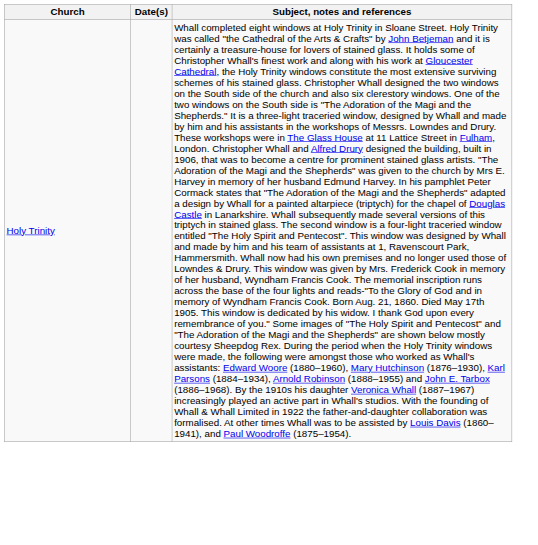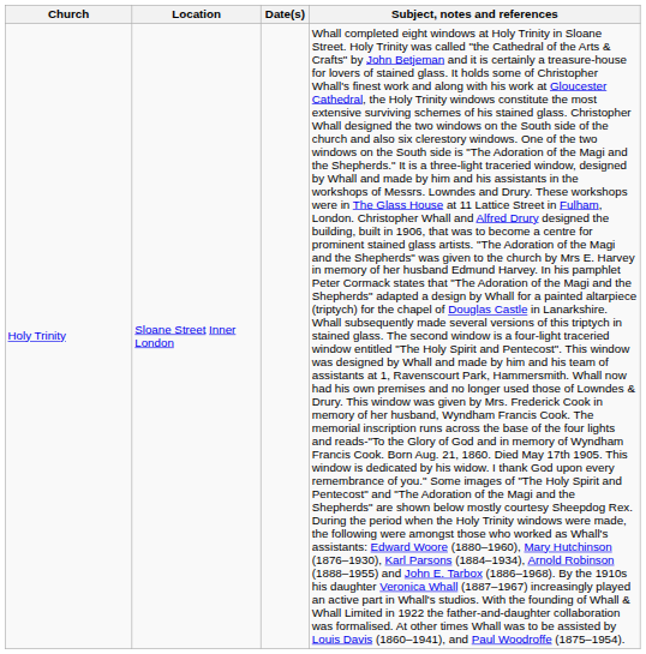+ column: Location | Sloane Street Inner London
